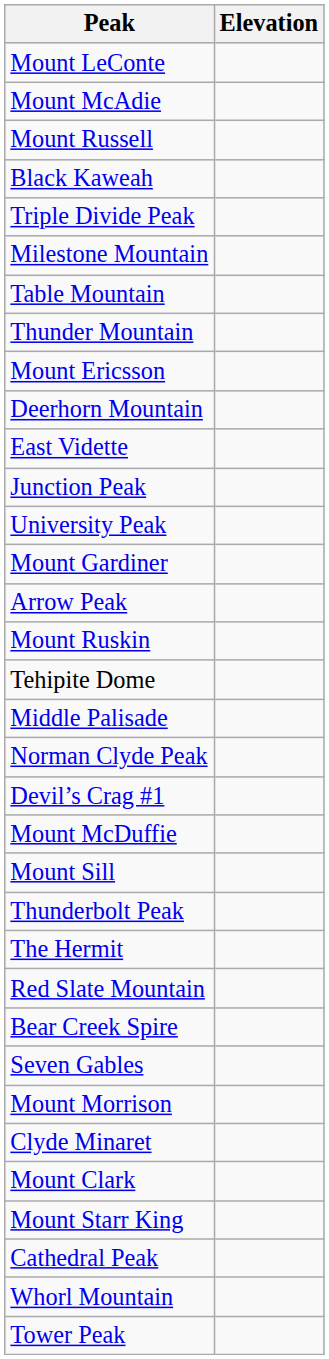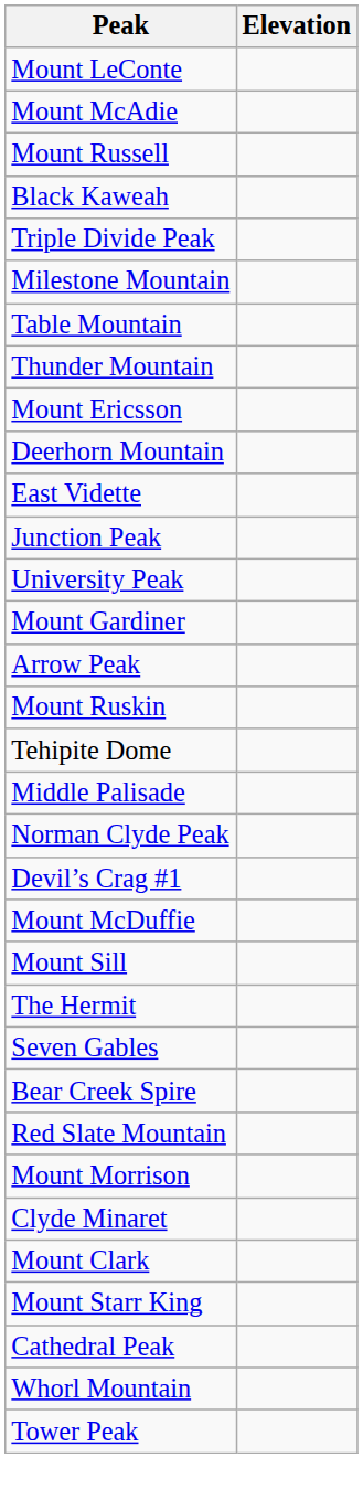- row: Thunderbolt Peak
rows swapped: Seven Gables <-> Red Slate Mountain
